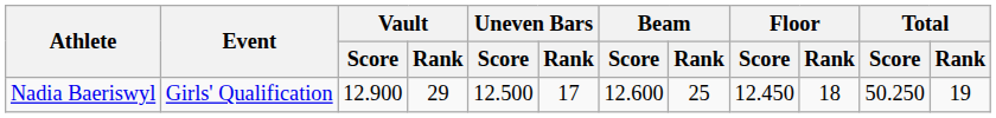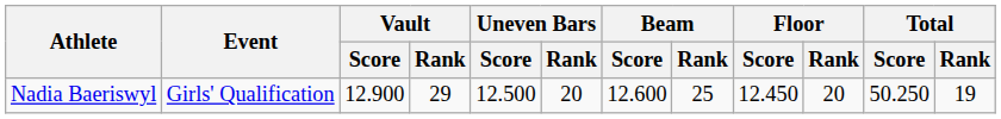Nadia Baeriswyl | Uneven Bars / Rank: 17 -> 20
Nadia Baeriswyl | Floor / Rank: 18 -> 20
